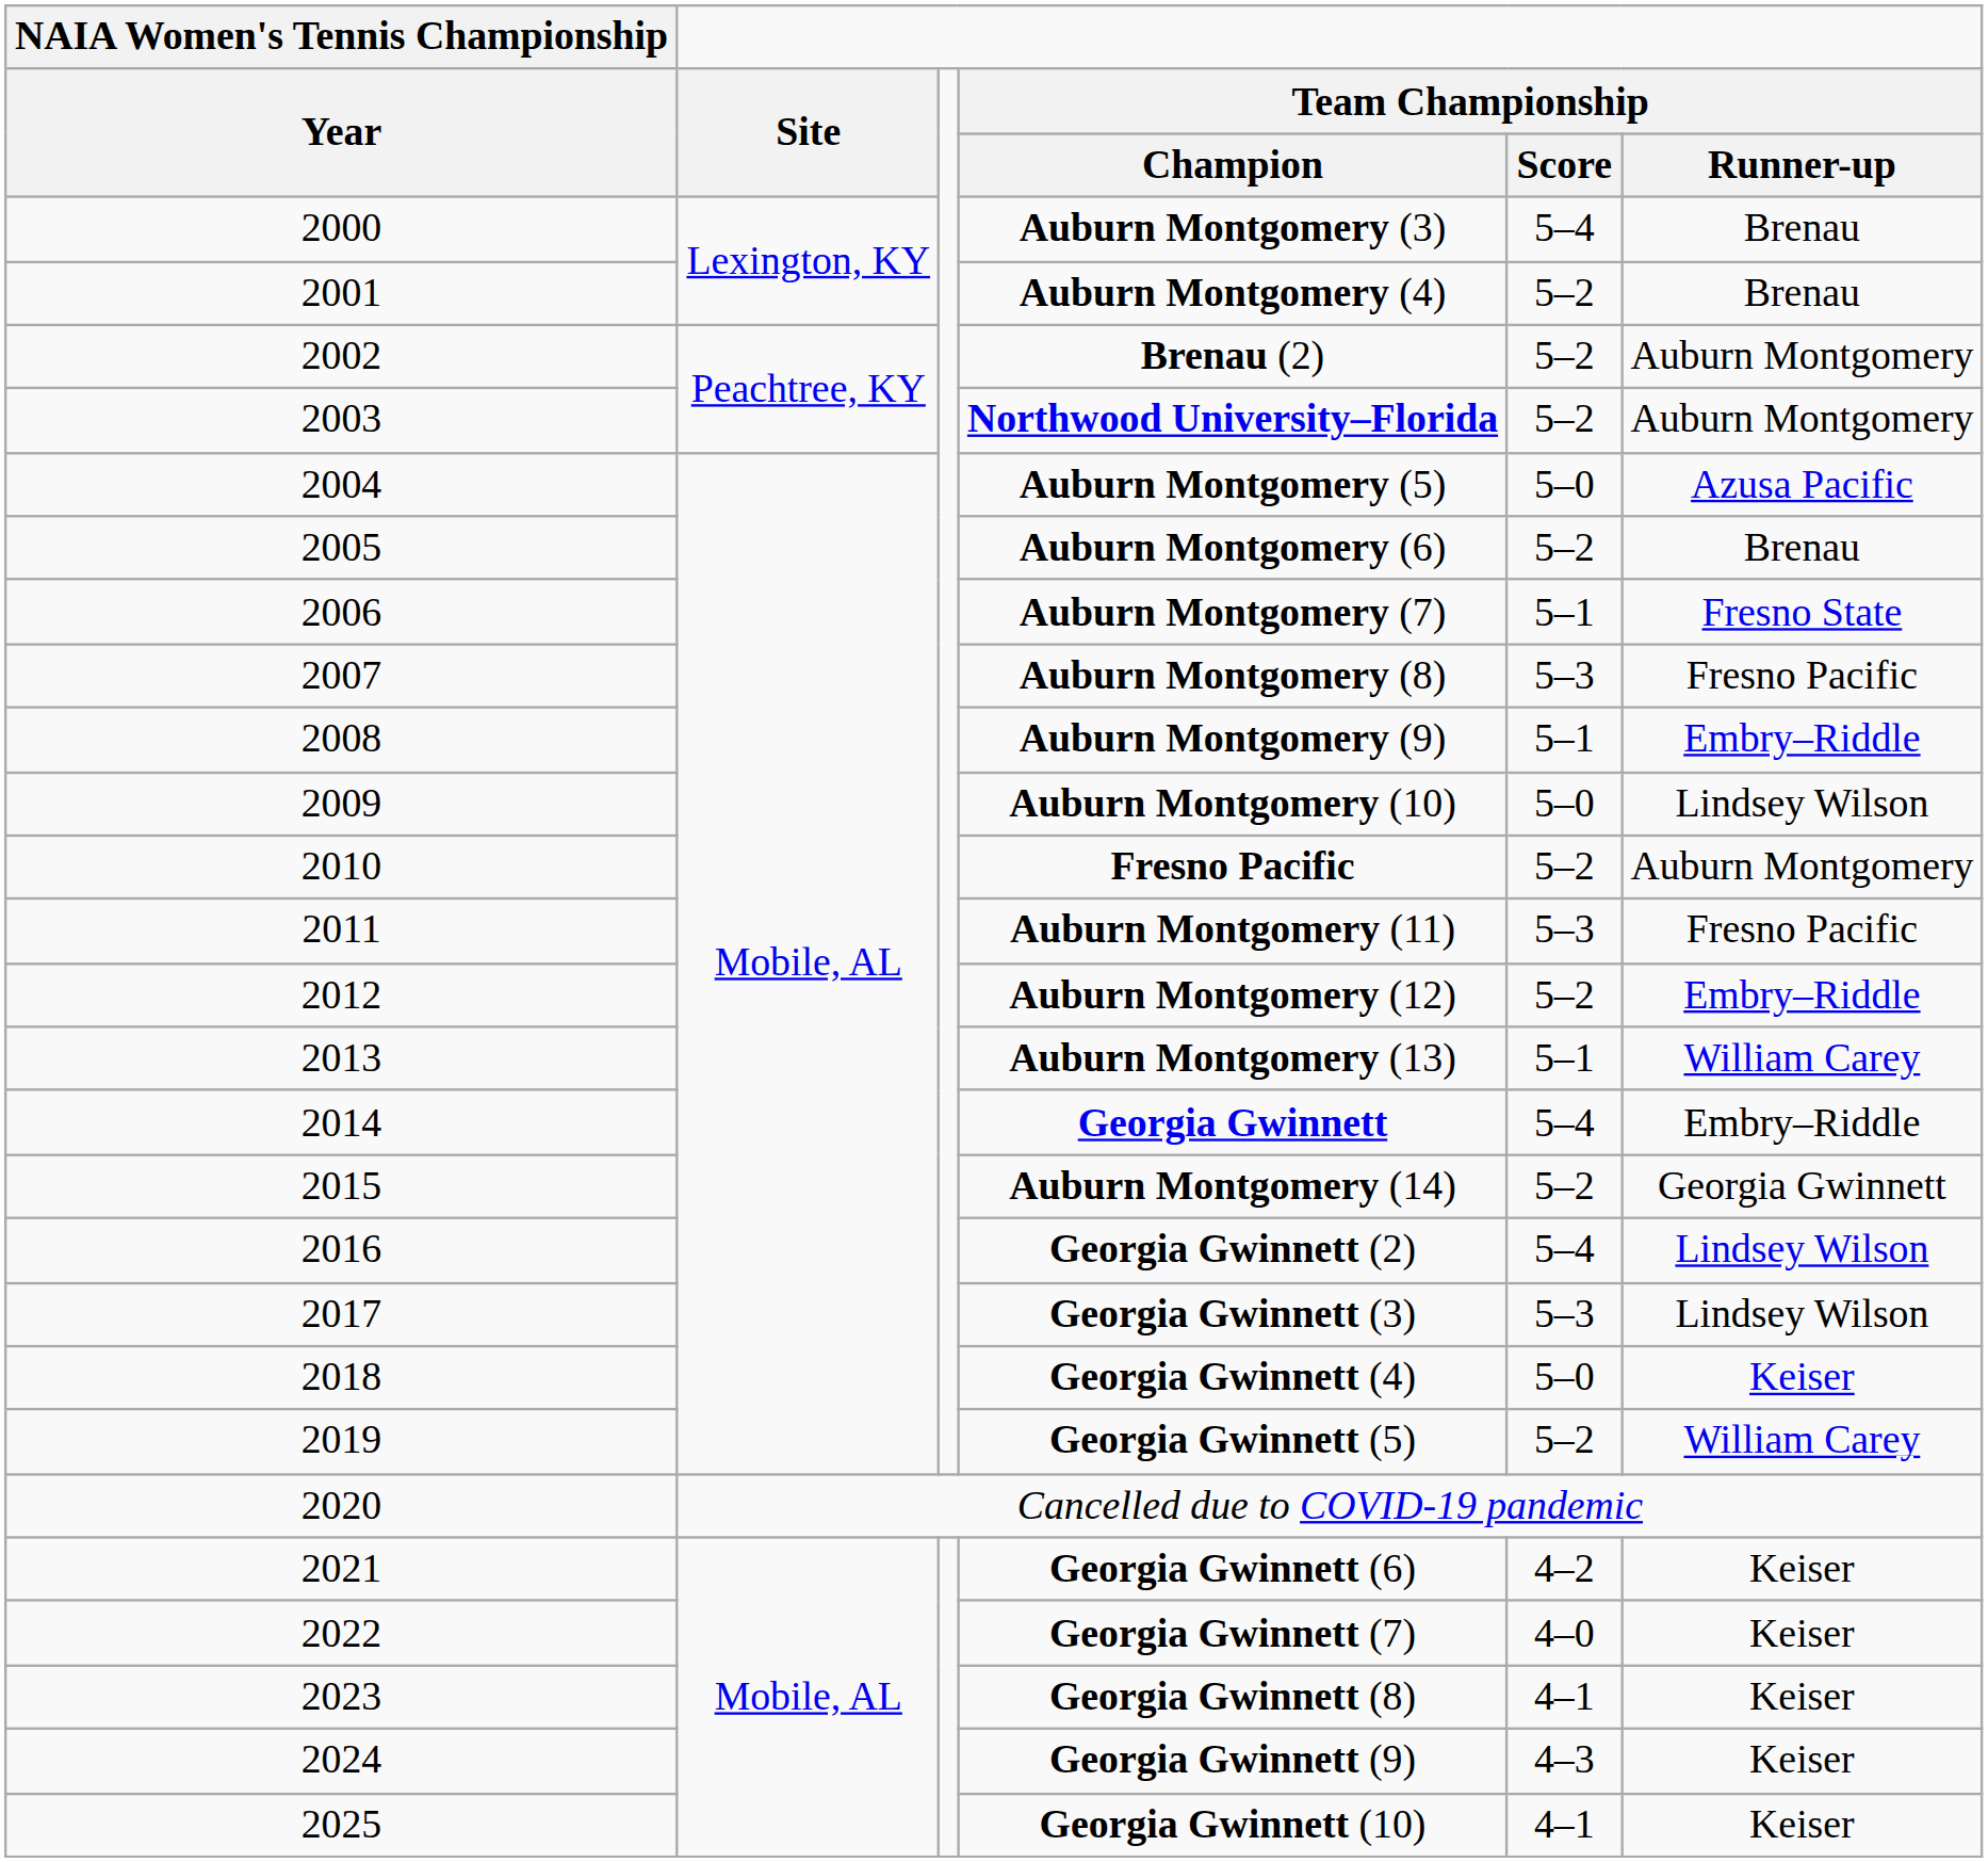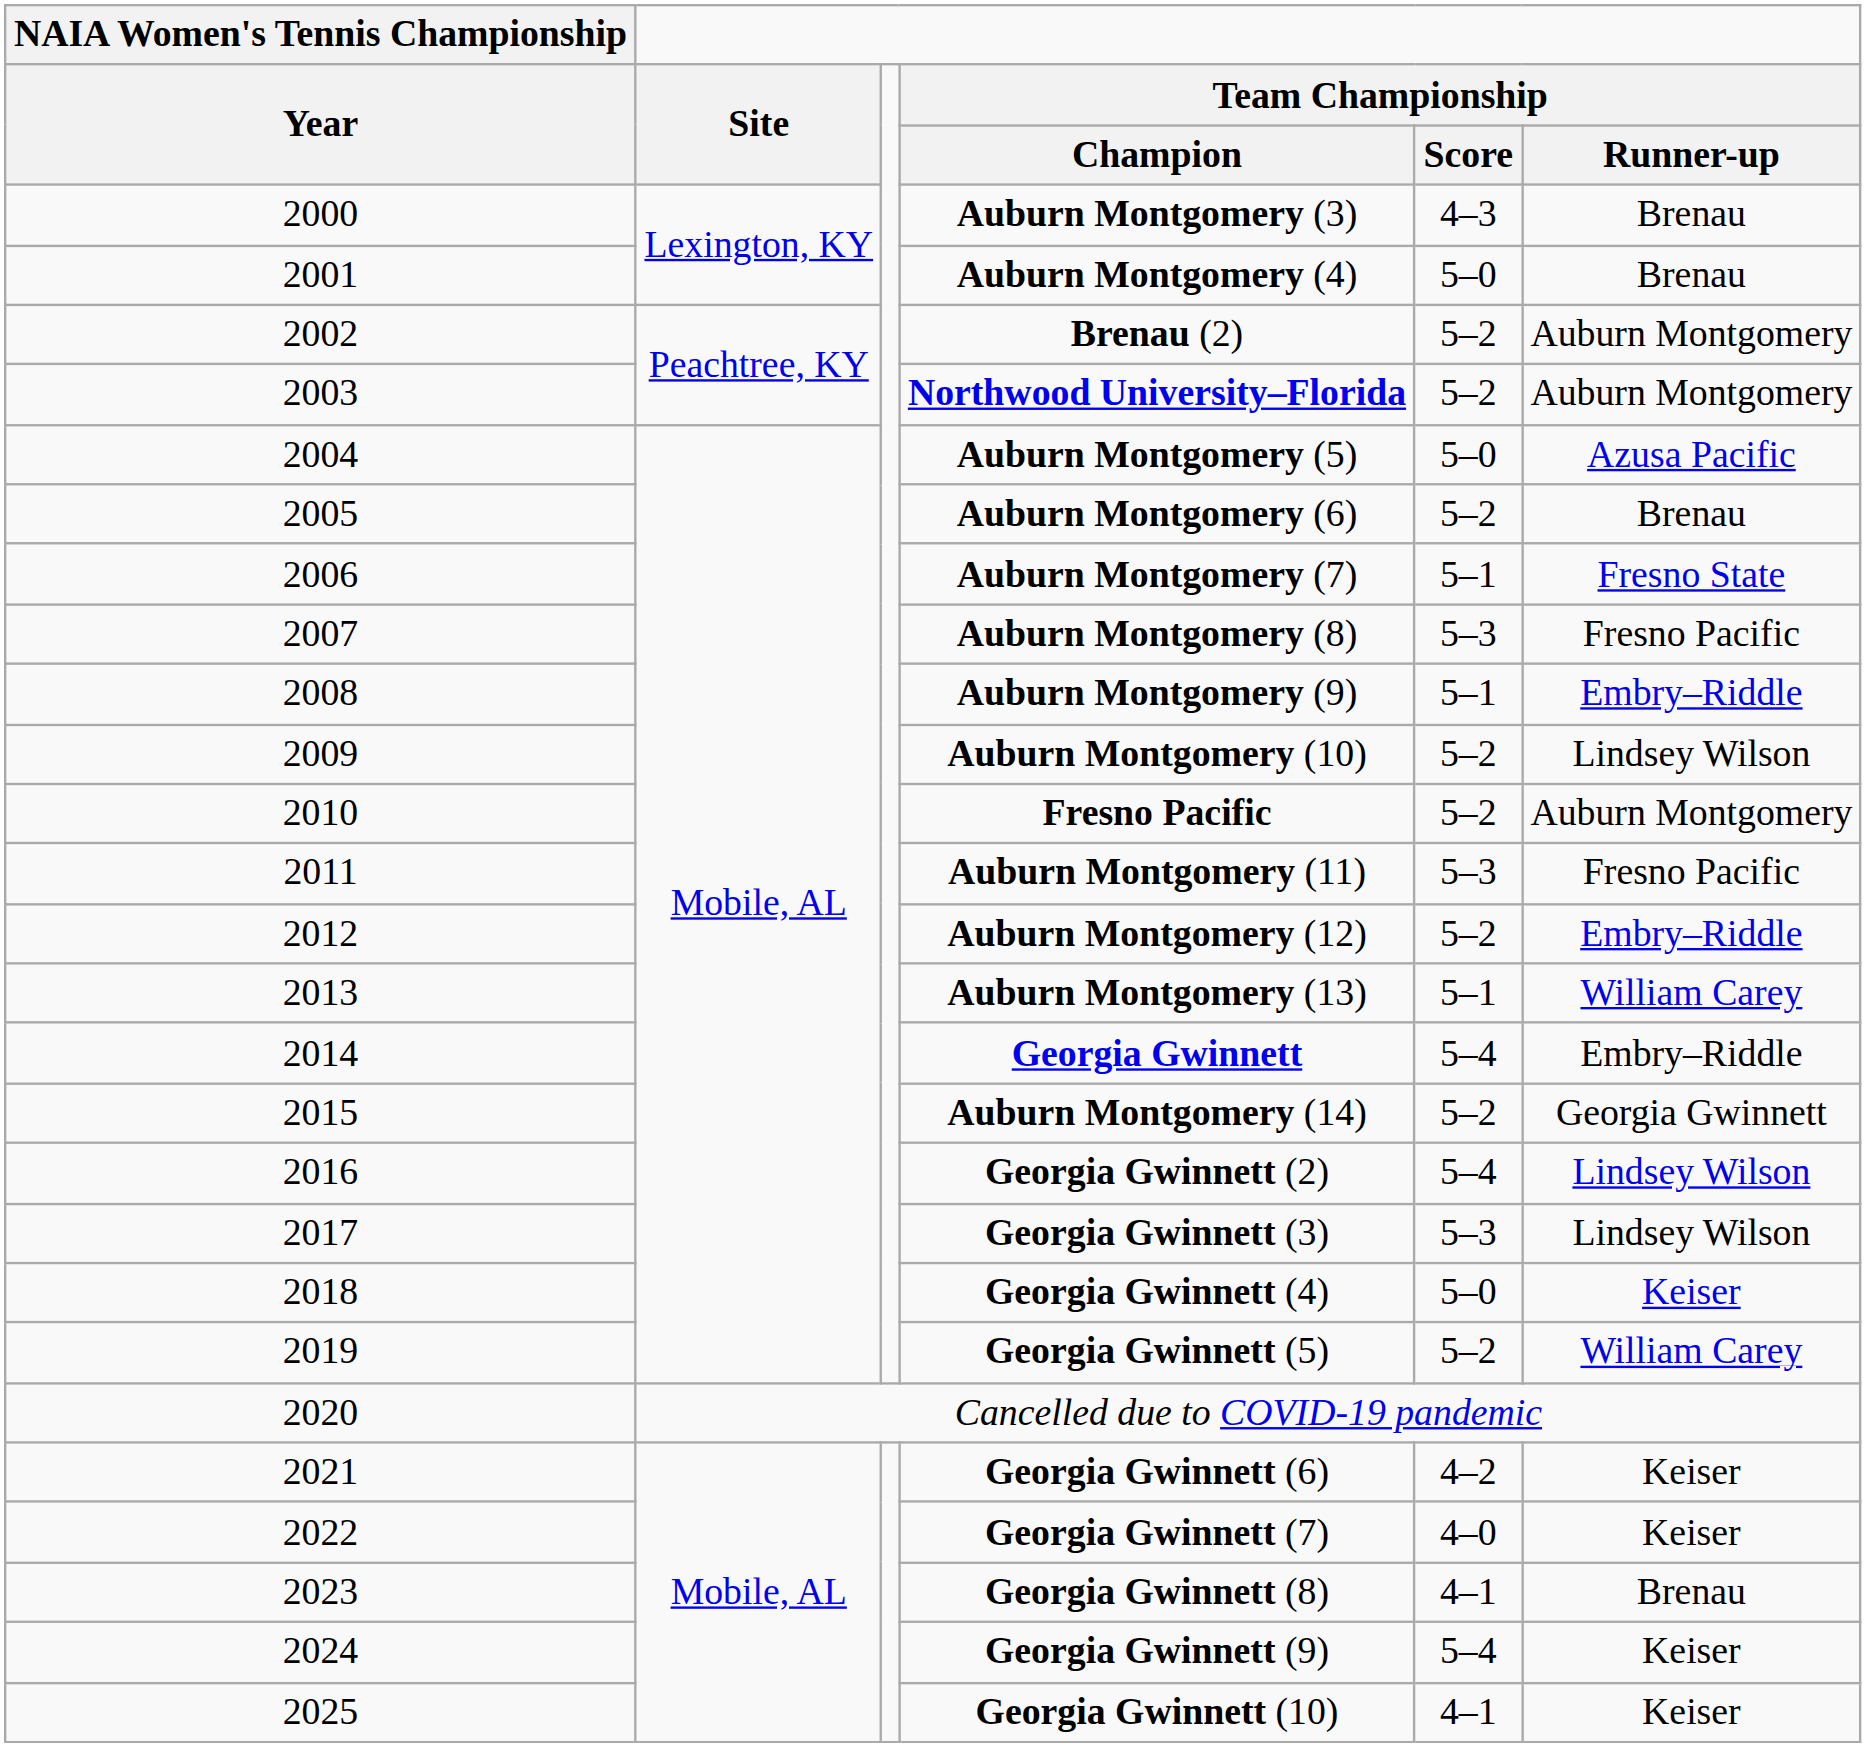Auburn Montgomery (3) | Team Championship / Score: 5–4 -> 4–3
Auburn Montgomery (4) | Team Championship / Score: 5–2 -> 5–0
Auburn Montgomery (10) | Team Championship / Score: 5–0 -> 5–2
Georgia Gwinnett (8) | Team Championship / Runner-up: Keiser -> Brenau
Georgia Gwinnett (9) | Team Championship / Score: 4–3 -> 5–4
